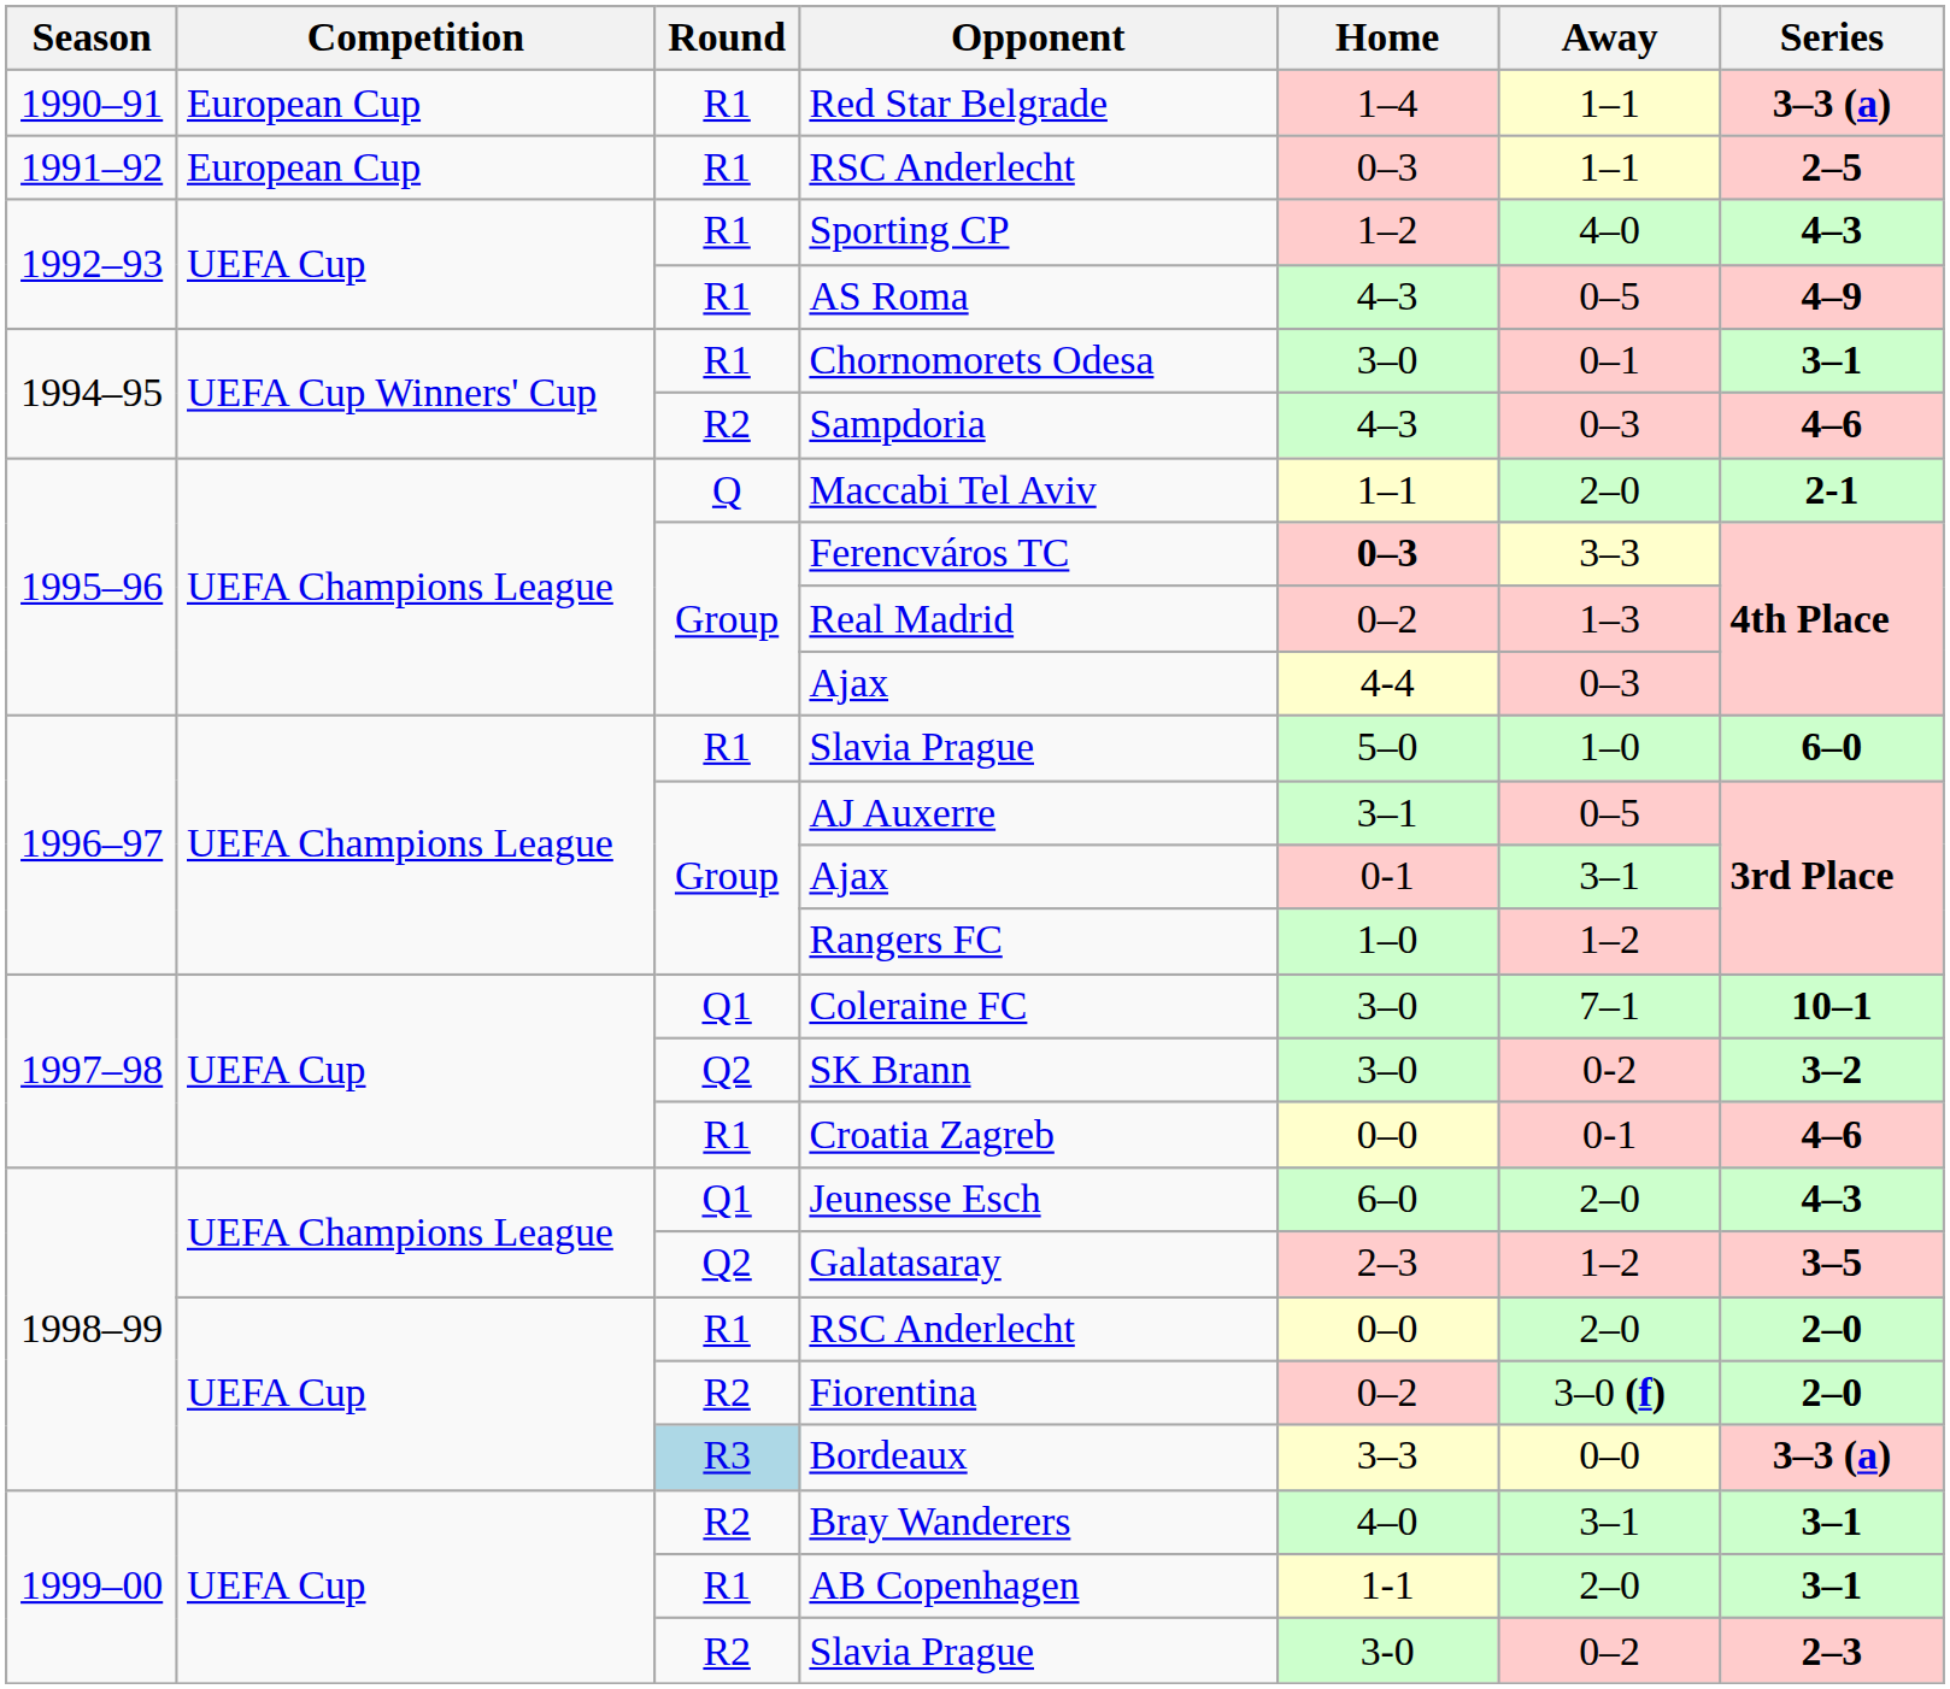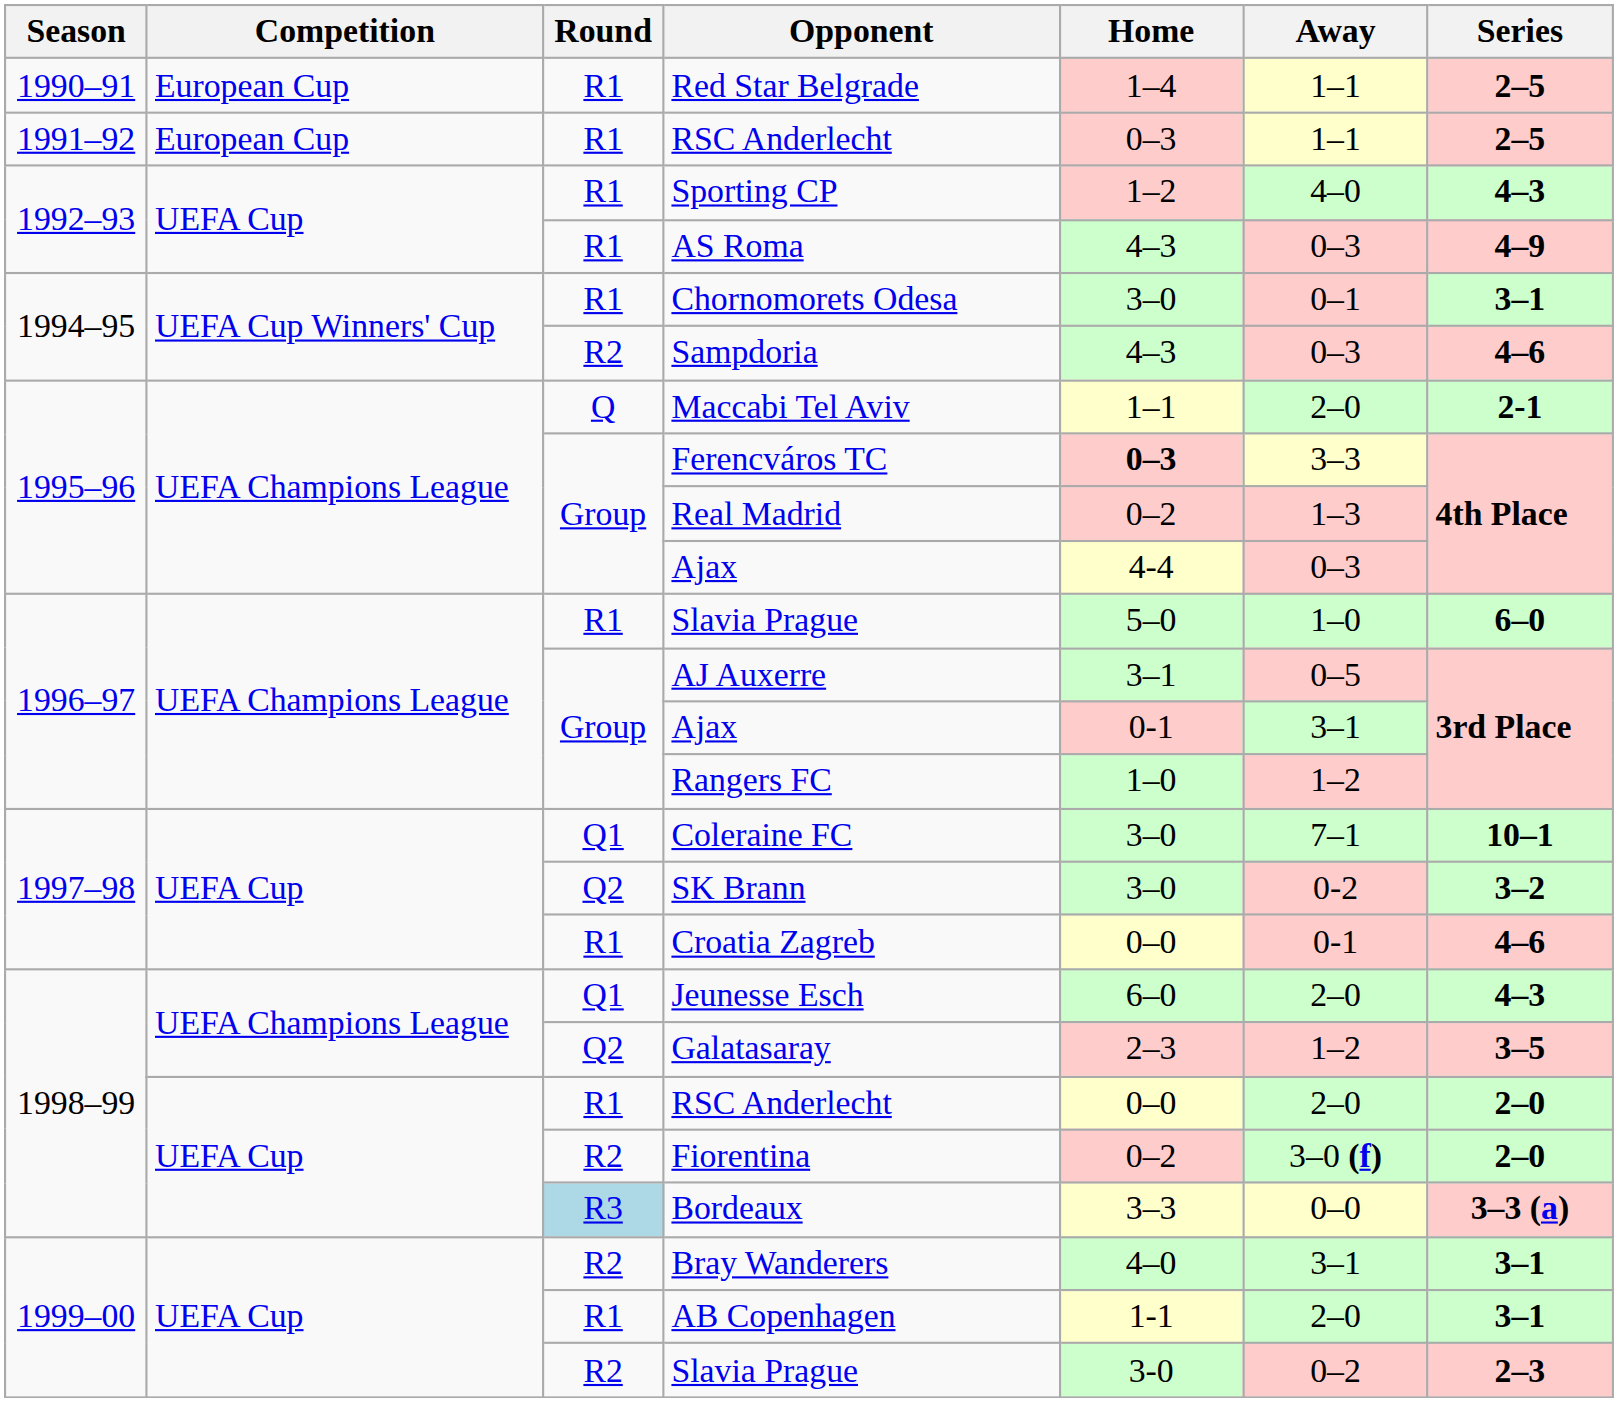Red Star Belgrade | Series: 3–3 (a) -> 2–5
AS Roma | Away: 0–5 -> 0–3
